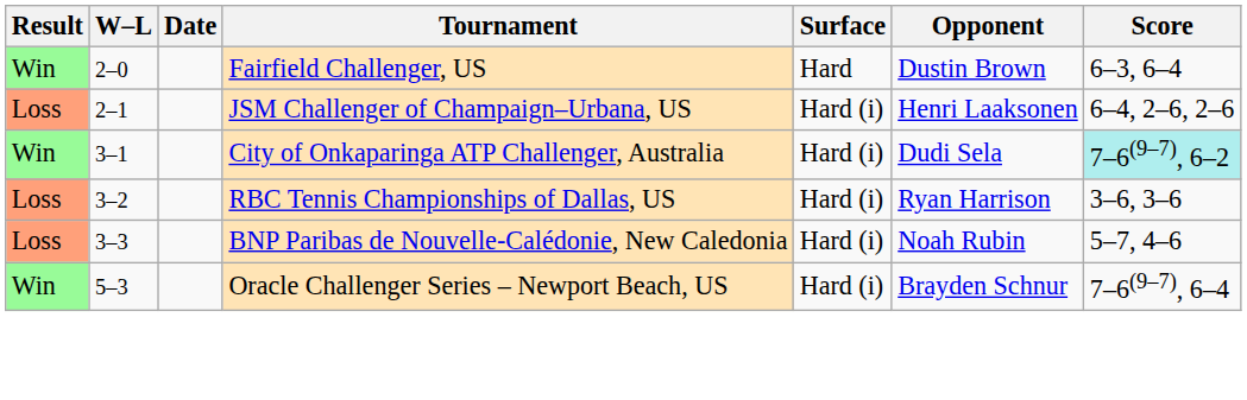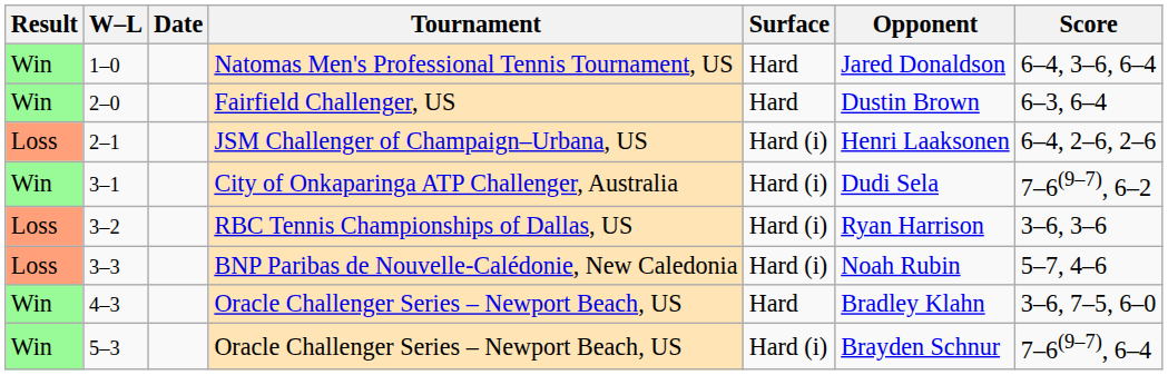+ row: Win | 1–0 | Natomas Men's Professional Tennis Tournament, US | Hard | Jared Donaldson | 6–4, 3–6, 6–4
3–1 | Score: paleturquoise background -> no background
+ row: Win | 4–3 | Oracle Challenger Series – Newport Beach, US | Hard | Bradley Klahn | 3–6, 7–5, 6–0
